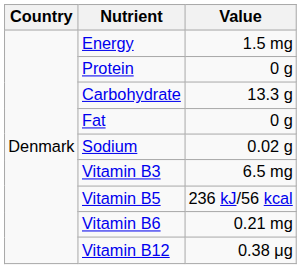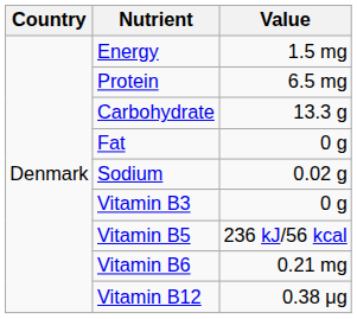Protein | Value: 0 g -> 6.5 mg
Vitamin B3 | Value: 6.5 mg -> 0 g
